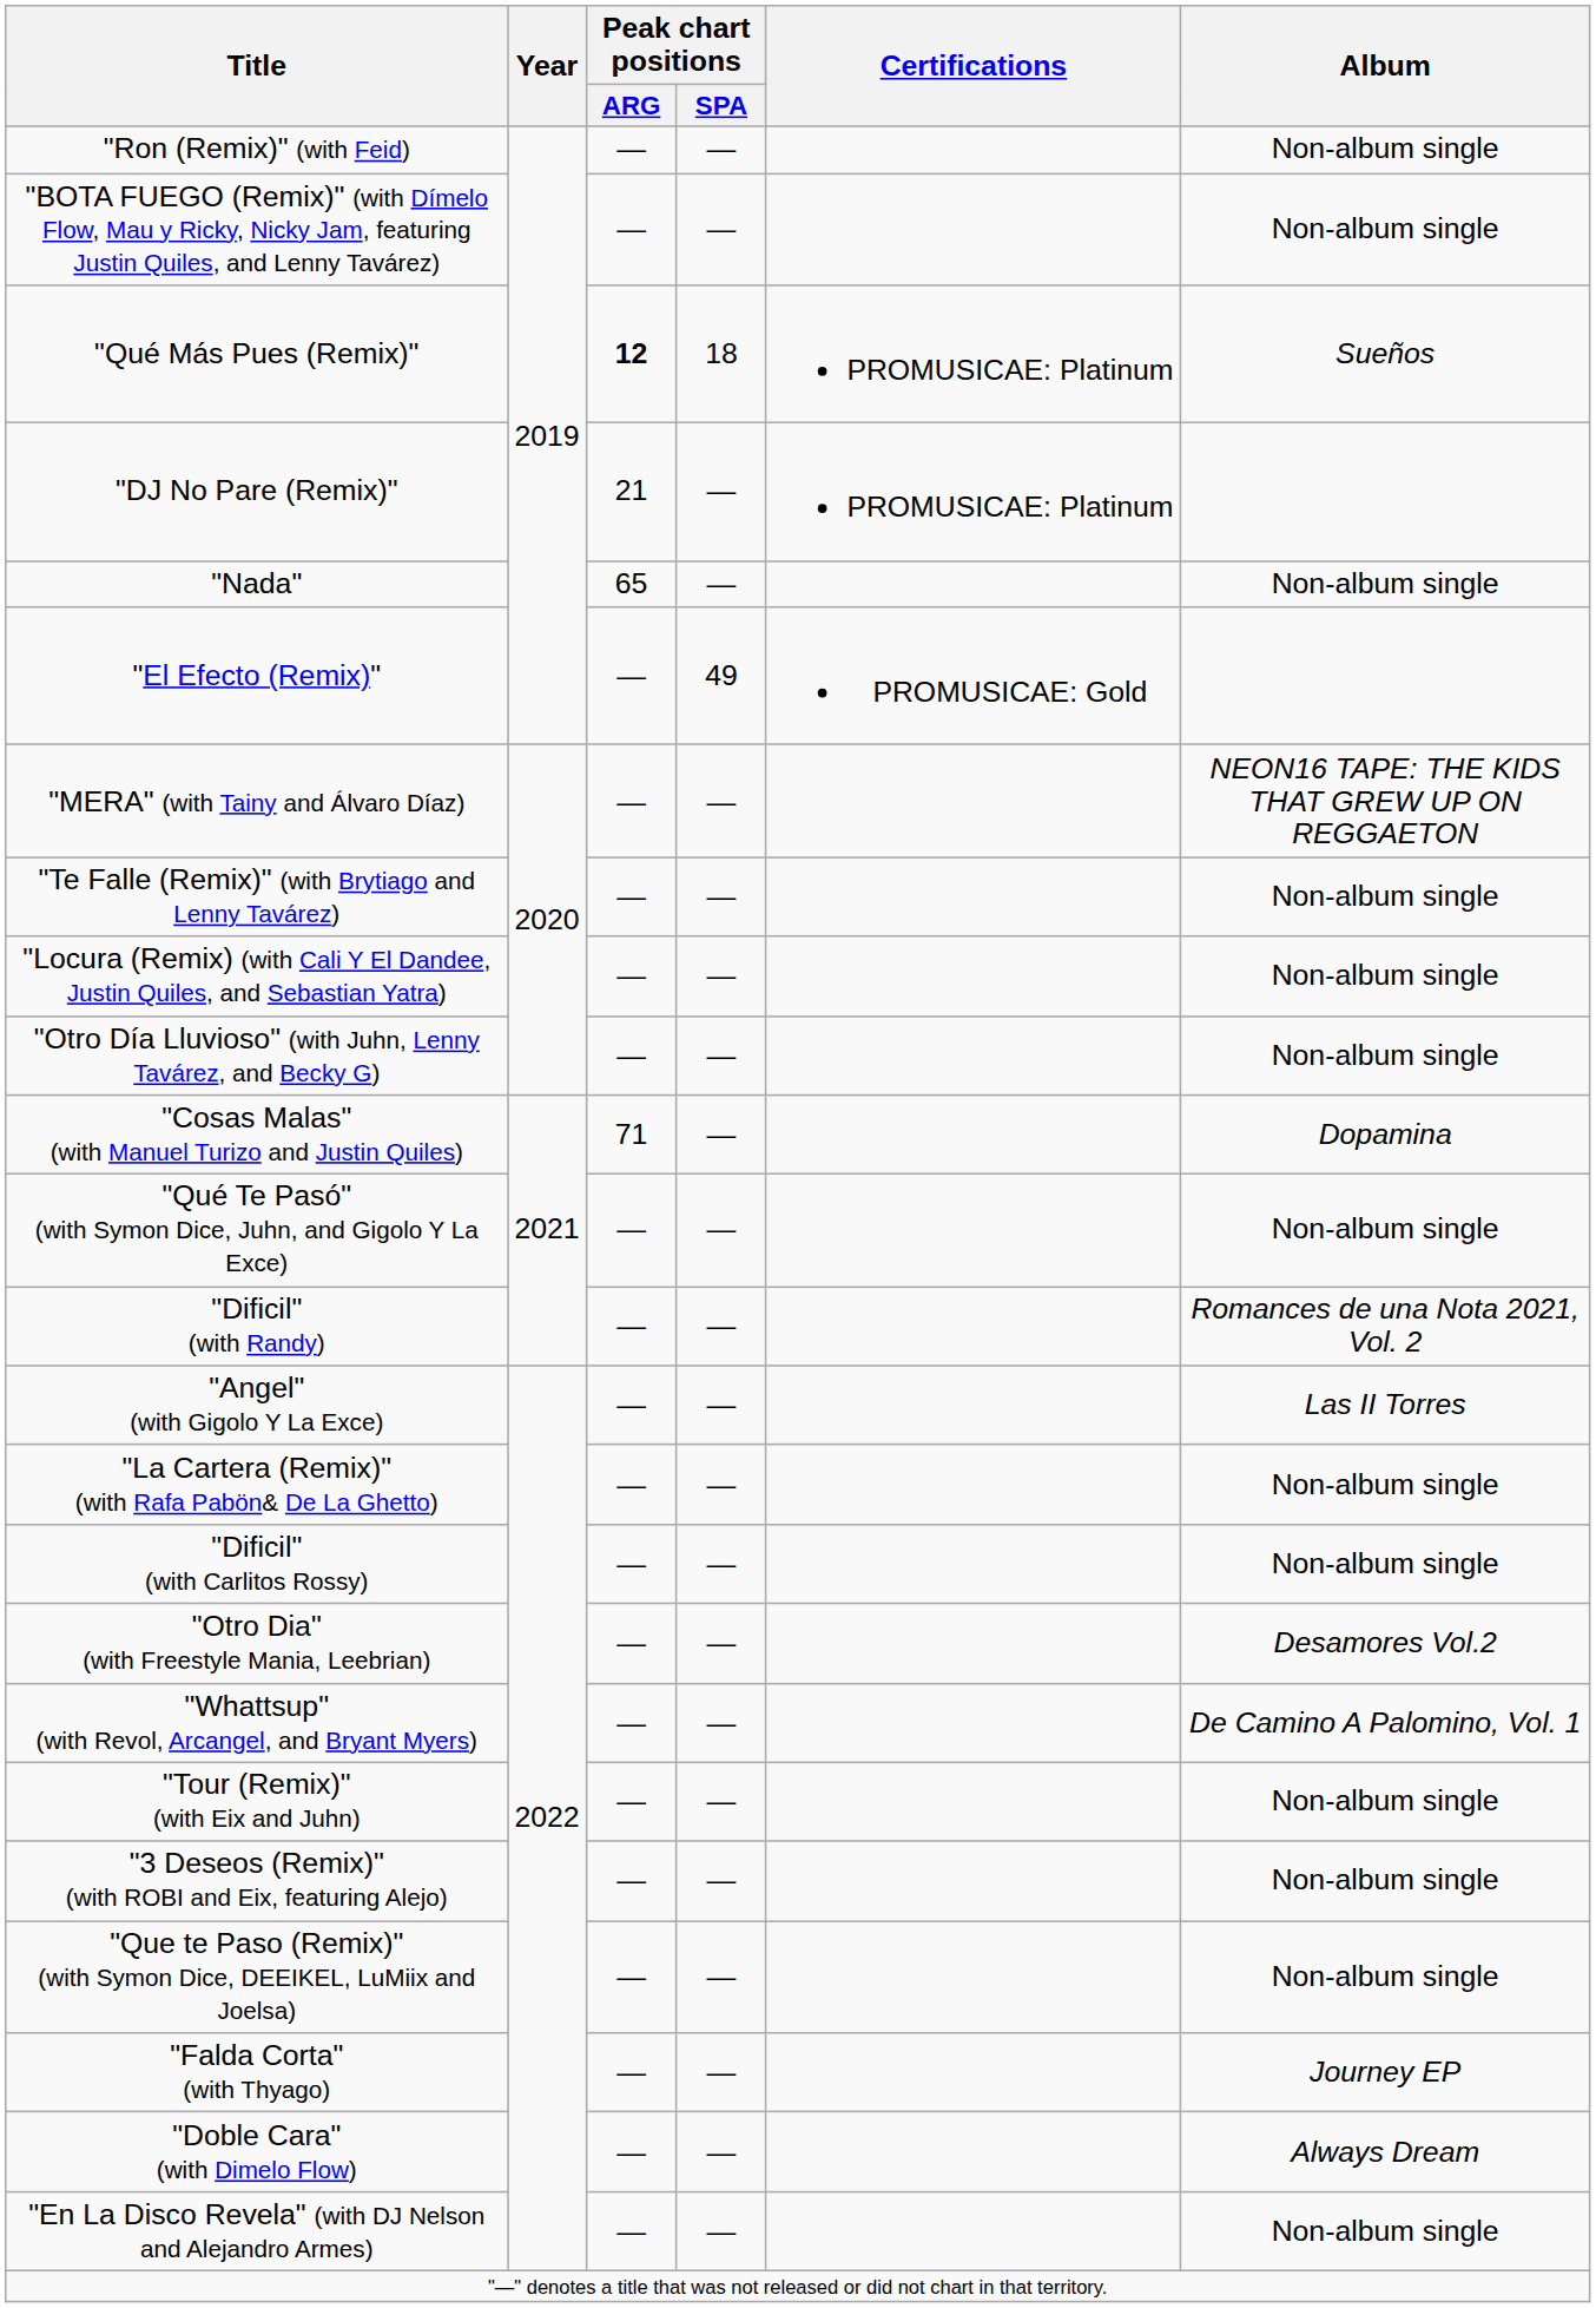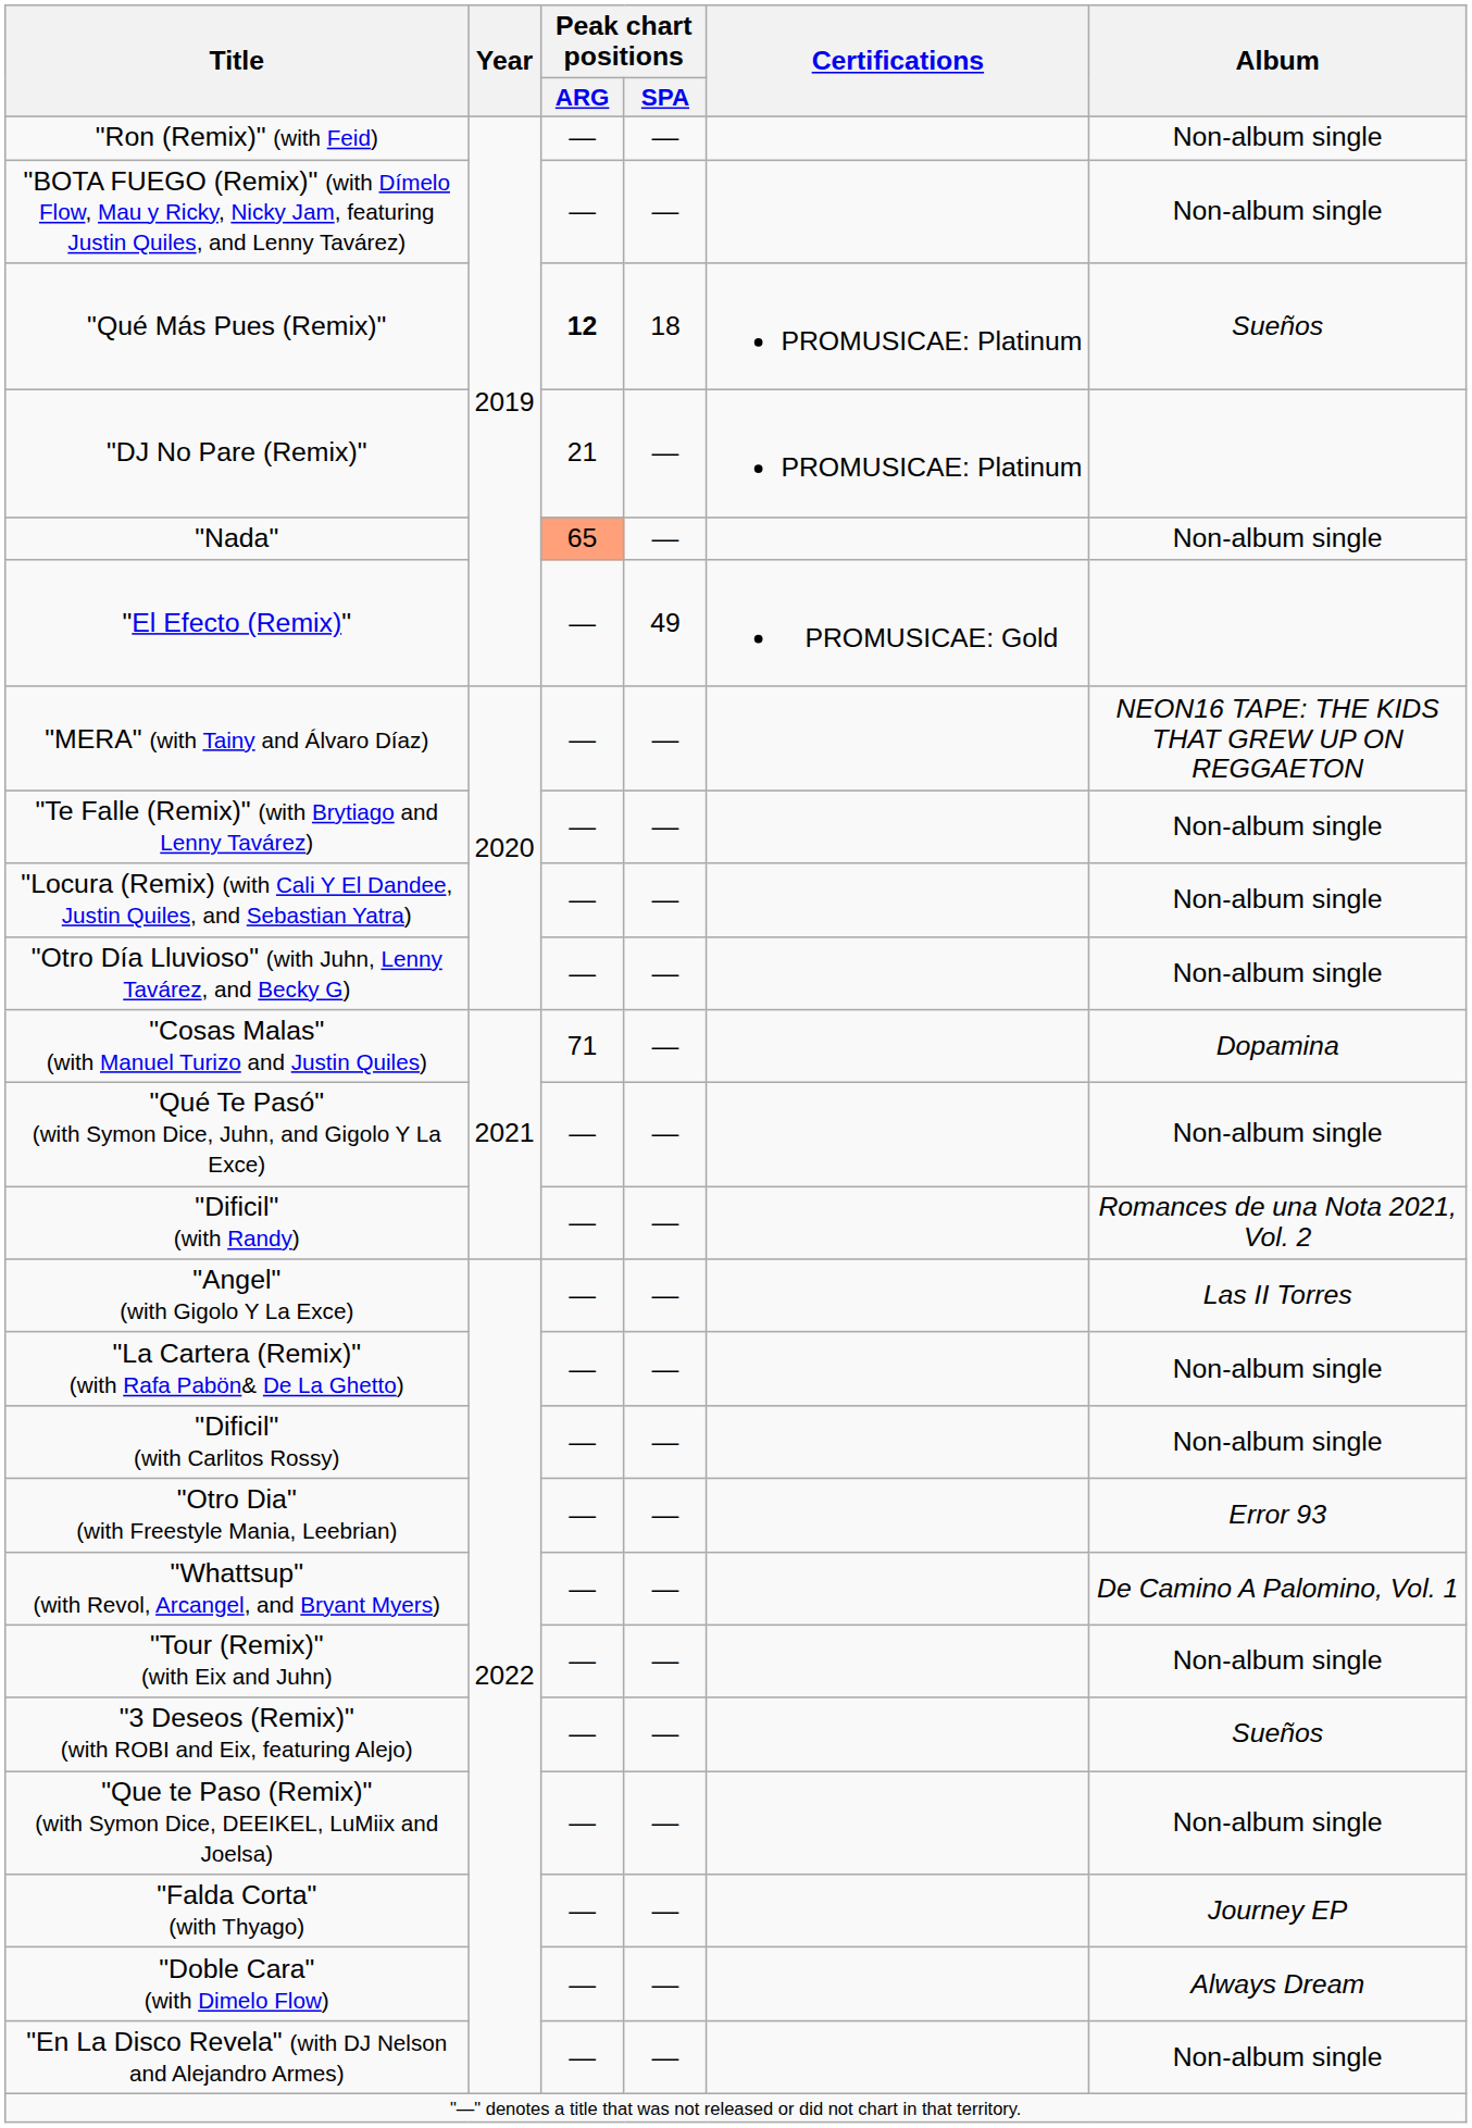"Nada" | Peak chart positions / ARG: no background -> lightsalmon background
"Otro Dia" (with Freestyle Mania, Leebrian) | Album: Desamores Vol.2 -> Error 93
"3 Deseos (Remix)" (with ROBI and Eix, featuring Alejo) | Album: Non-album single -> Sueños
